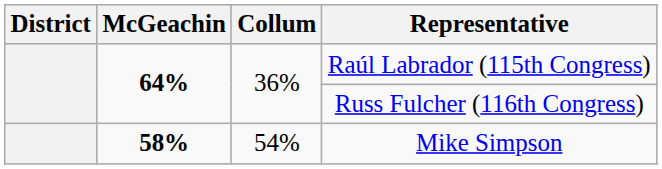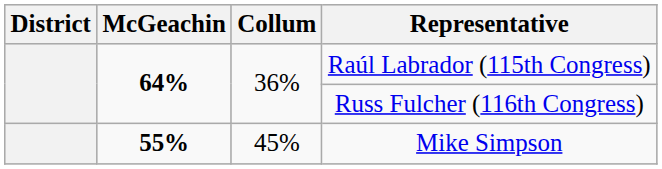Mike Simpson | McGeachin: 58% -> 55%
Mike Simpson | Collum: 54% -> 45%
